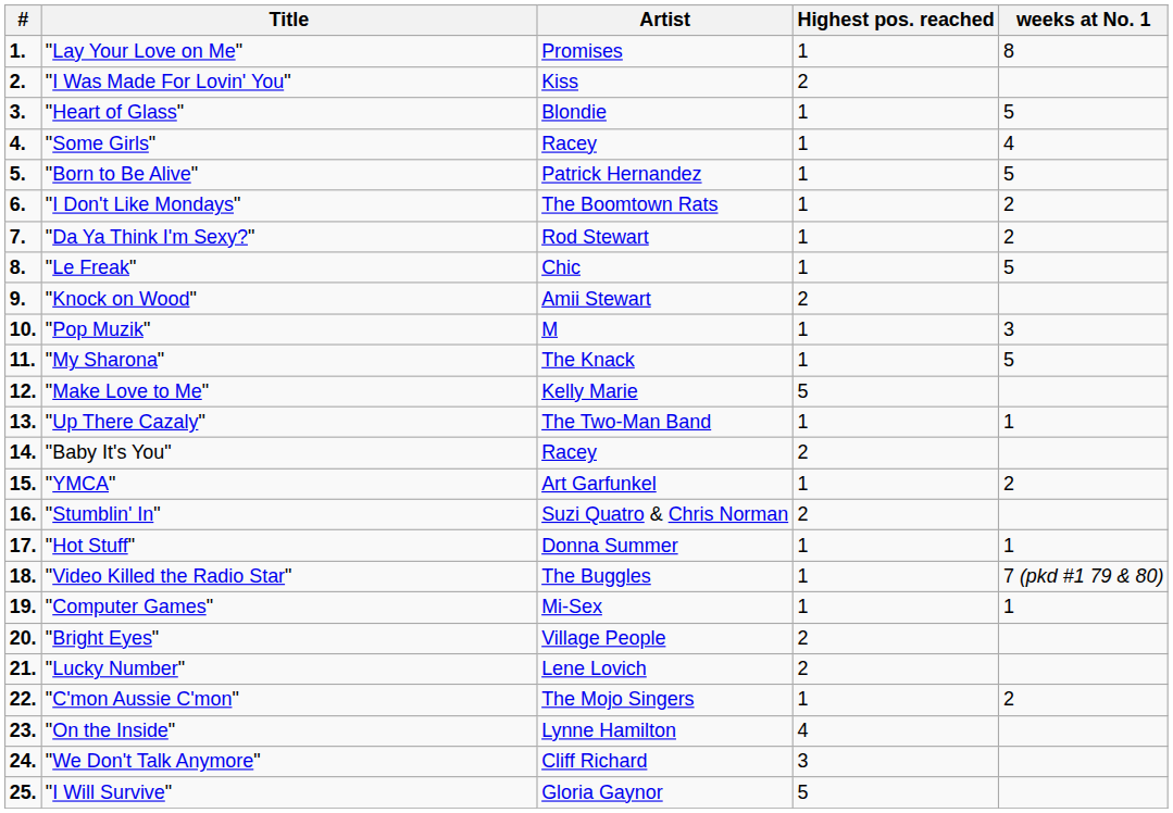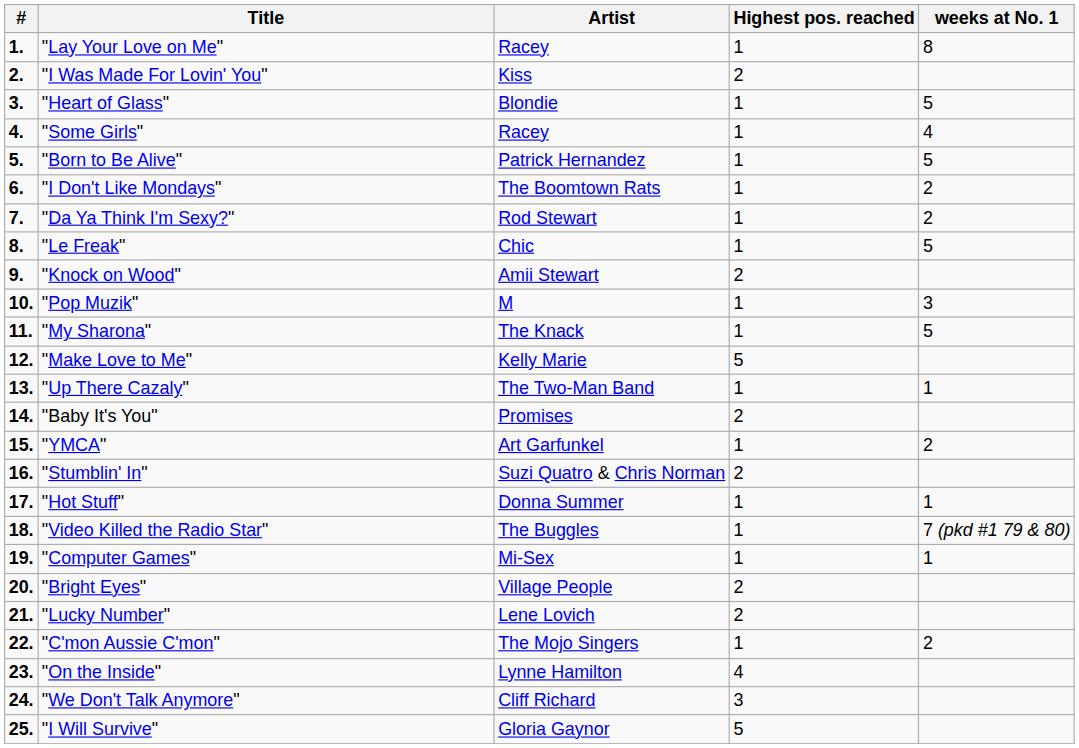"Lay Your Love on Me" | Artist: Promises -> Racey
"Baby It's You" | Artist: Racey -> Promises
